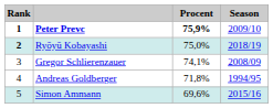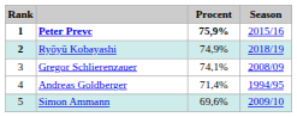Peter Prevc | Season: 2009/10 -> 2015/16
Ryōyū Kobayashi | Procent: 75,0% -> 74,9%
Andreas Goldberger | Procent: 71,8% -> 71,4%
Simon Ammann | Season: 2015/16 -> 2009/10
